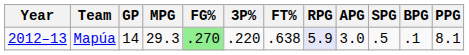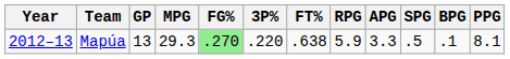Mapúa | GP: 14 -> 13
Mapúa | RPG: lavender background -> no background
Mapúa | APG: 3.0 -> 3.3
